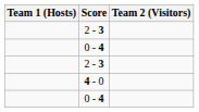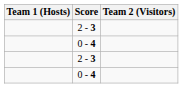- row: 4 - 0
